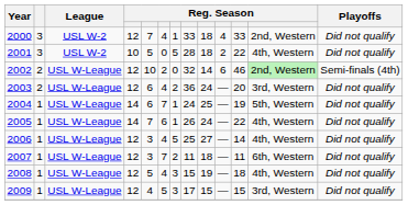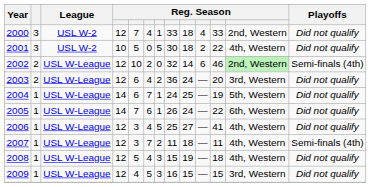2001 | column 8: 28 -> 30
2005 | column 12: 4th, Western -> 6th, Western
2006 | column 11: 14 -> 41
2007 | column 12: 6th, Western -> 4th, Western
2007 | Playoffs: Did not qualify -> Semi-finals (4th)
2009 | column 8: 17 -> 16
